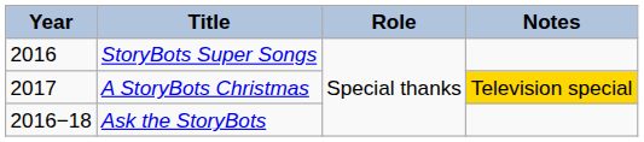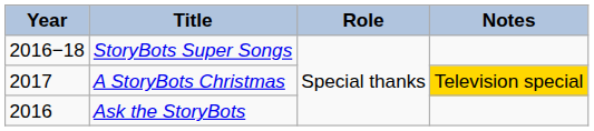StoryBots Super Songs | Year: 2016 -> 2016−18
Ask the StoryBots | Year: 2016−18 -> 2016
